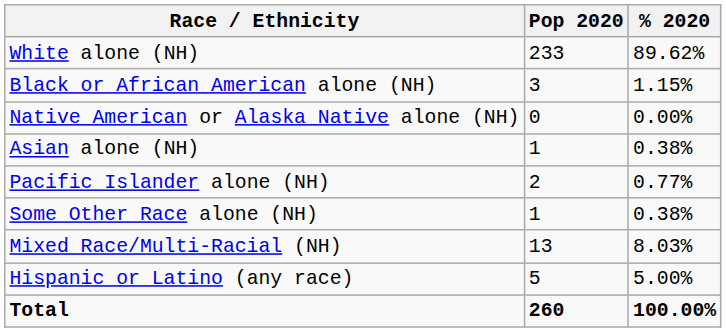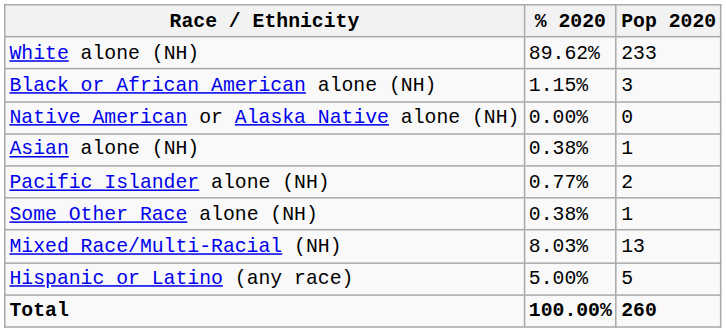columns swapped: Pop 2020 <-> % 2020
